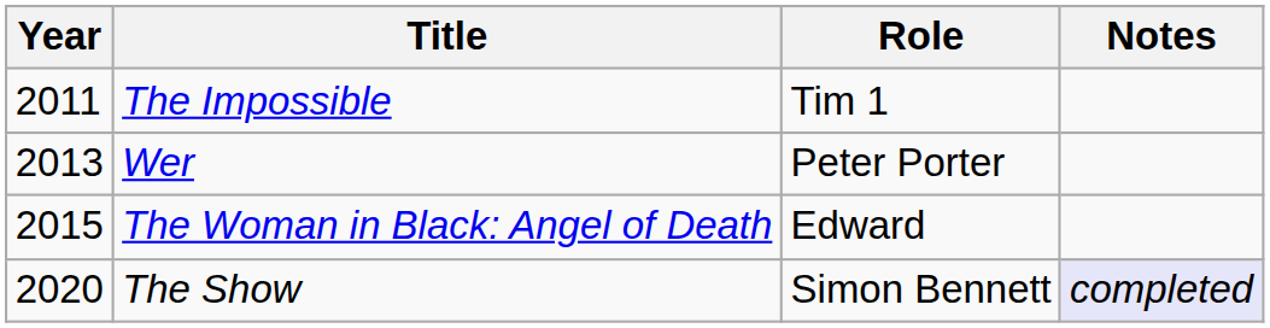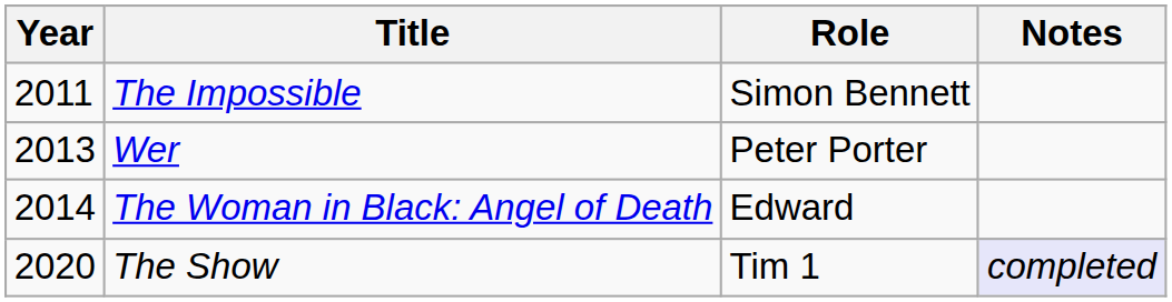The Impossible | Role: Tim 1 -> Simon Bennett
The Woman in Black: Angel of Death | Year: 2015 -> 2014
The Show | Role: Simon Bennett -> Tim 1
